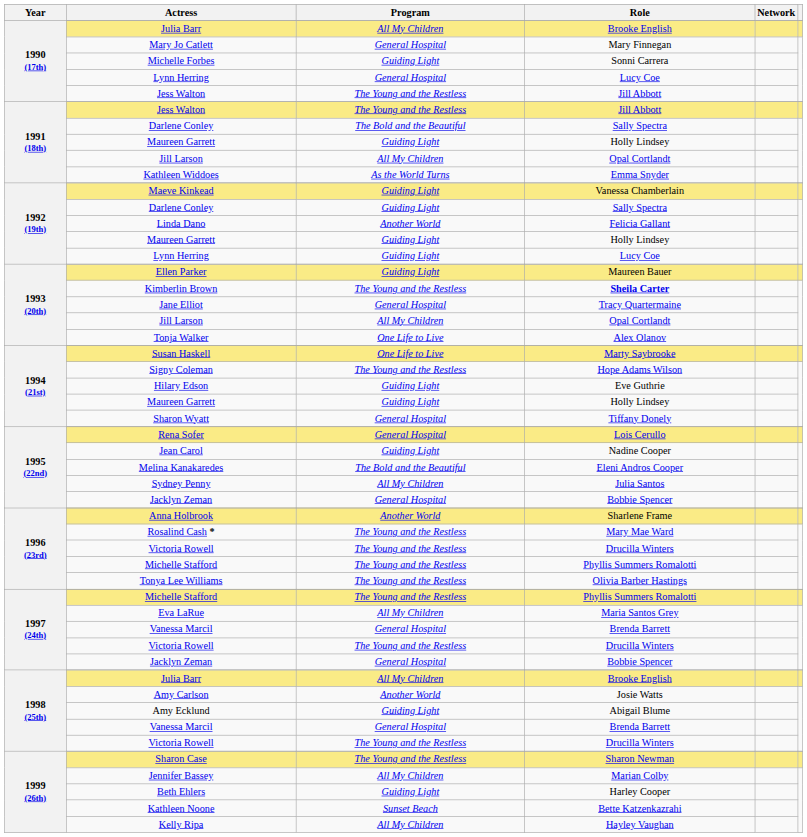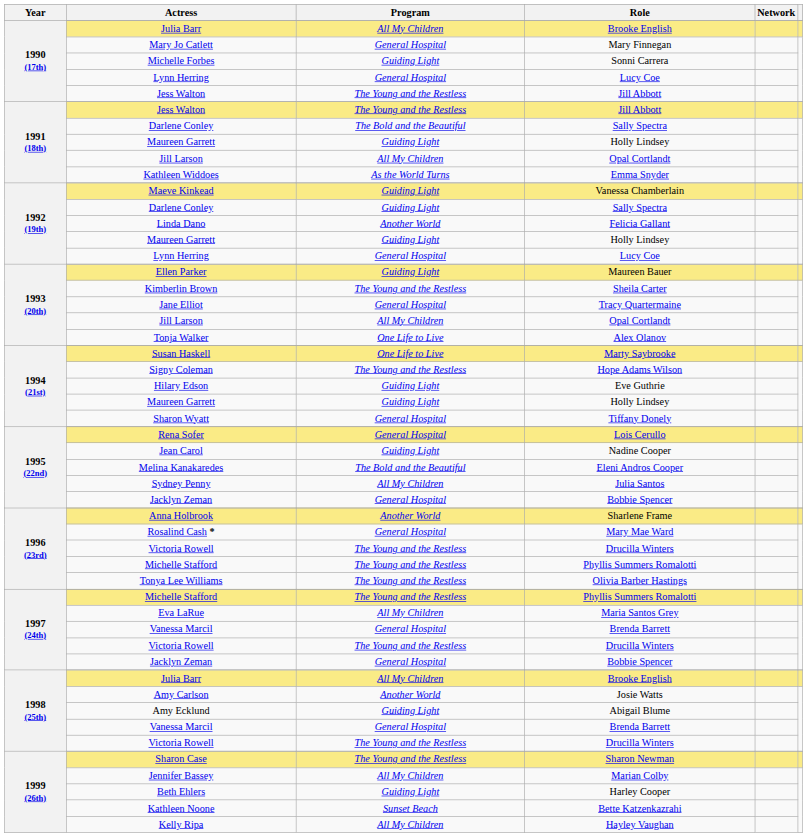1992 (19th) / Lynn Herring | Program: Guiding Light -> General Hospital
Kimberlin Brown | Role: bold -> normal
Rosalind Cash * | Program: The Young and the Restless -> General Hospital
